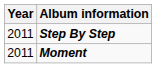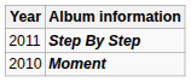Moment | Year: 2011 -> 2010
